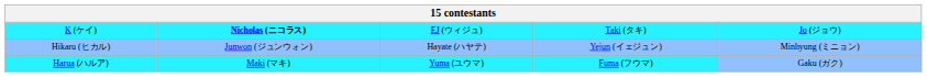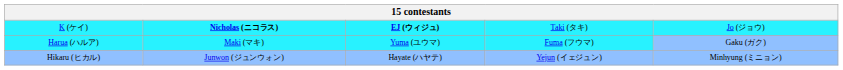K (ケイ) | column 3: normal -> bold
rows swapped: Harua (ハルア) <-> Hikaru (ヒカル)
